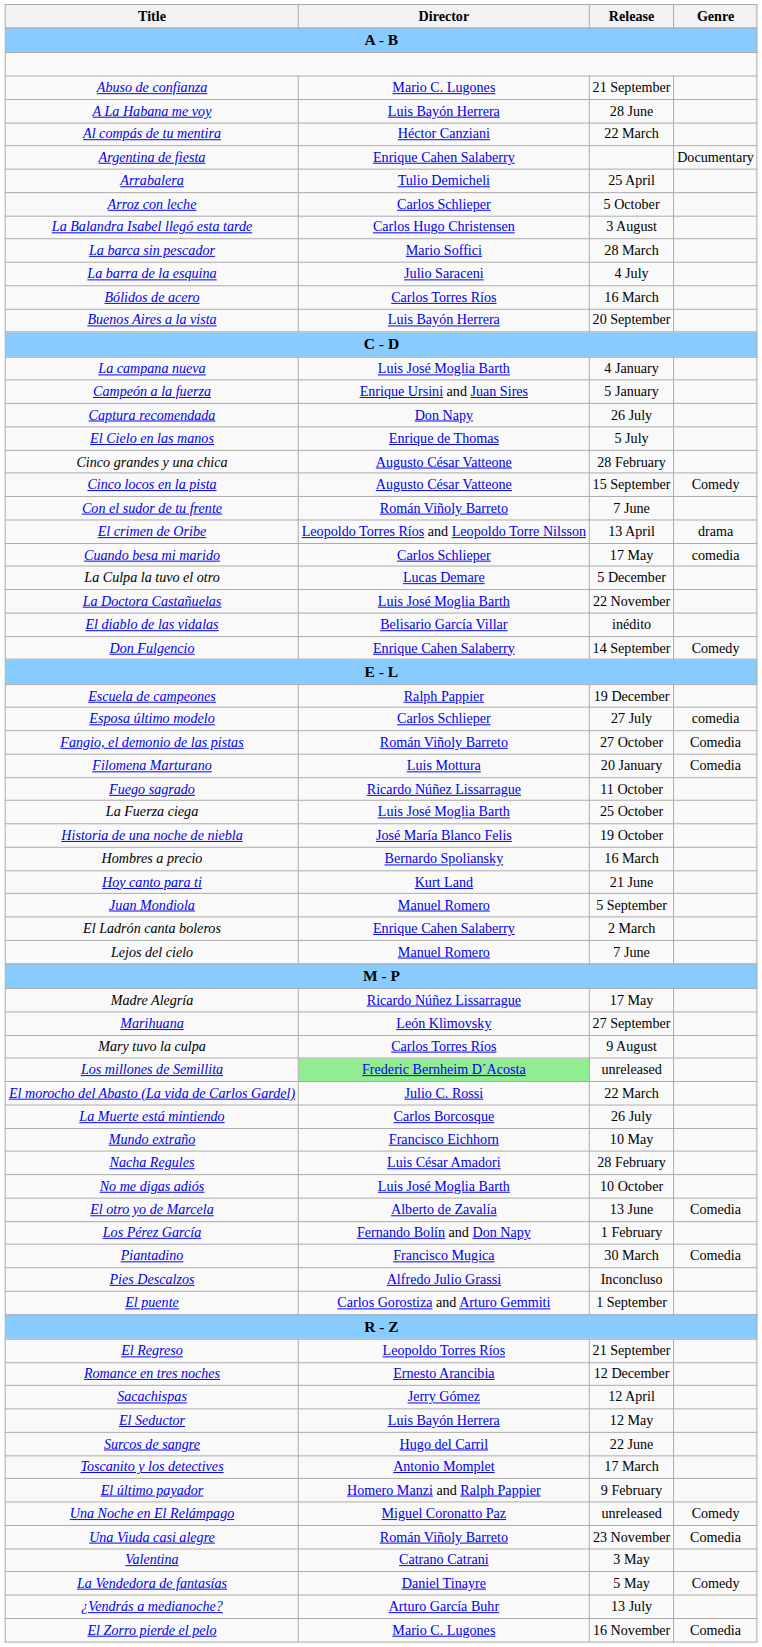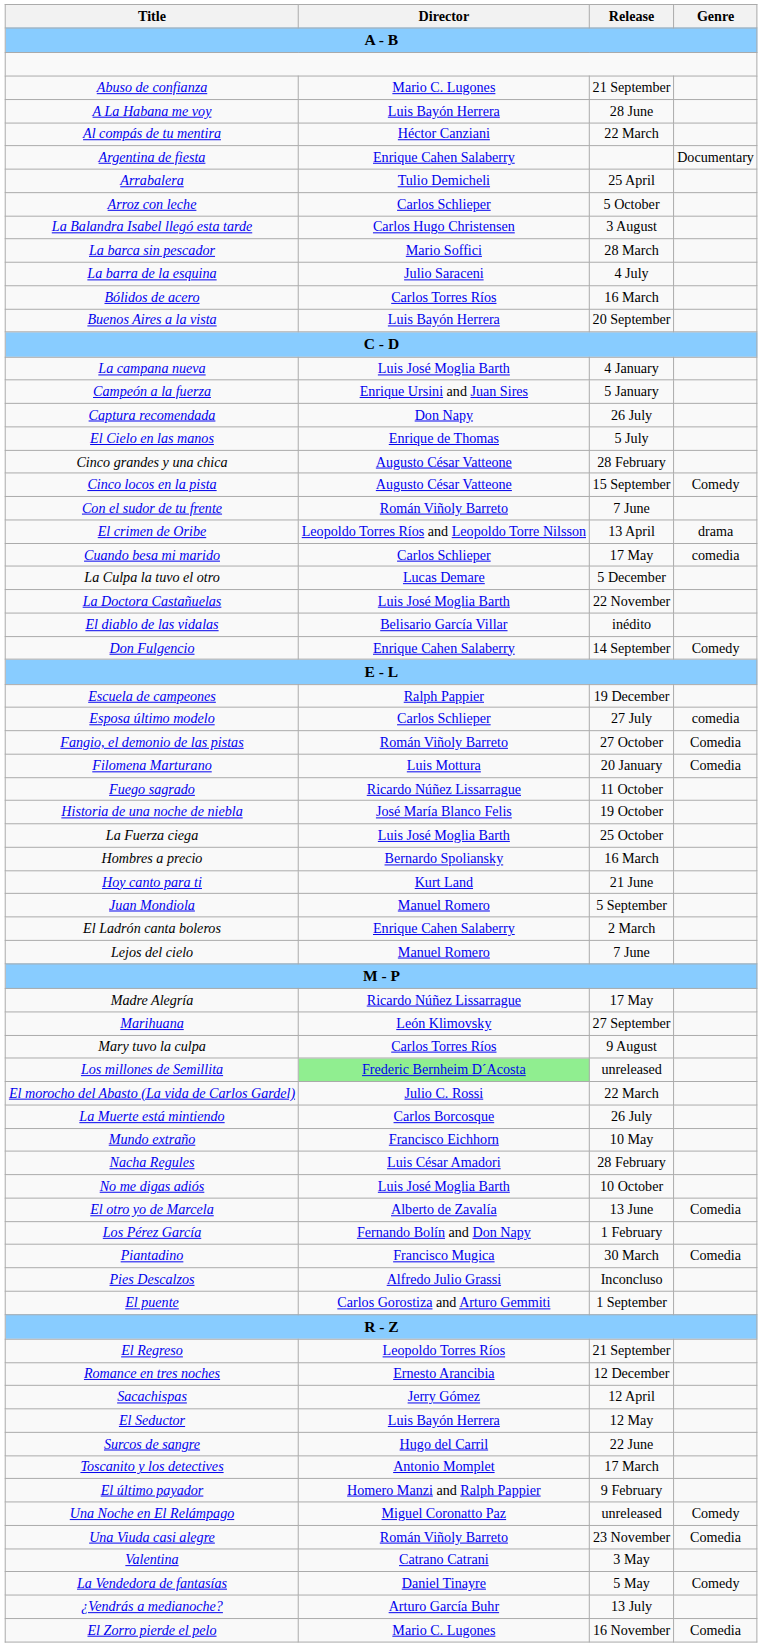rows swapped: La Fuerza ciega <-> Historia de una noche de niebla
